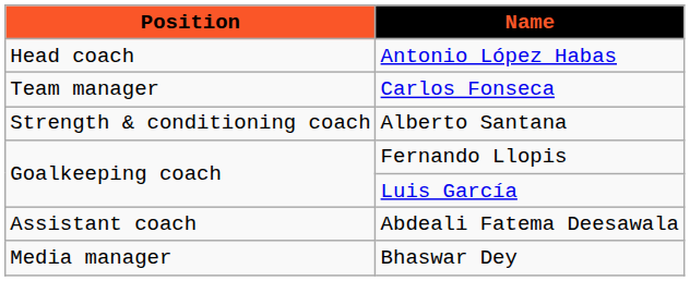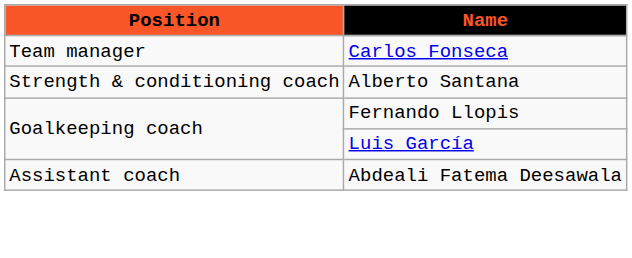- row: Head coach | Antonio López Habas
- row: Media manager | Bhaswar Dey
